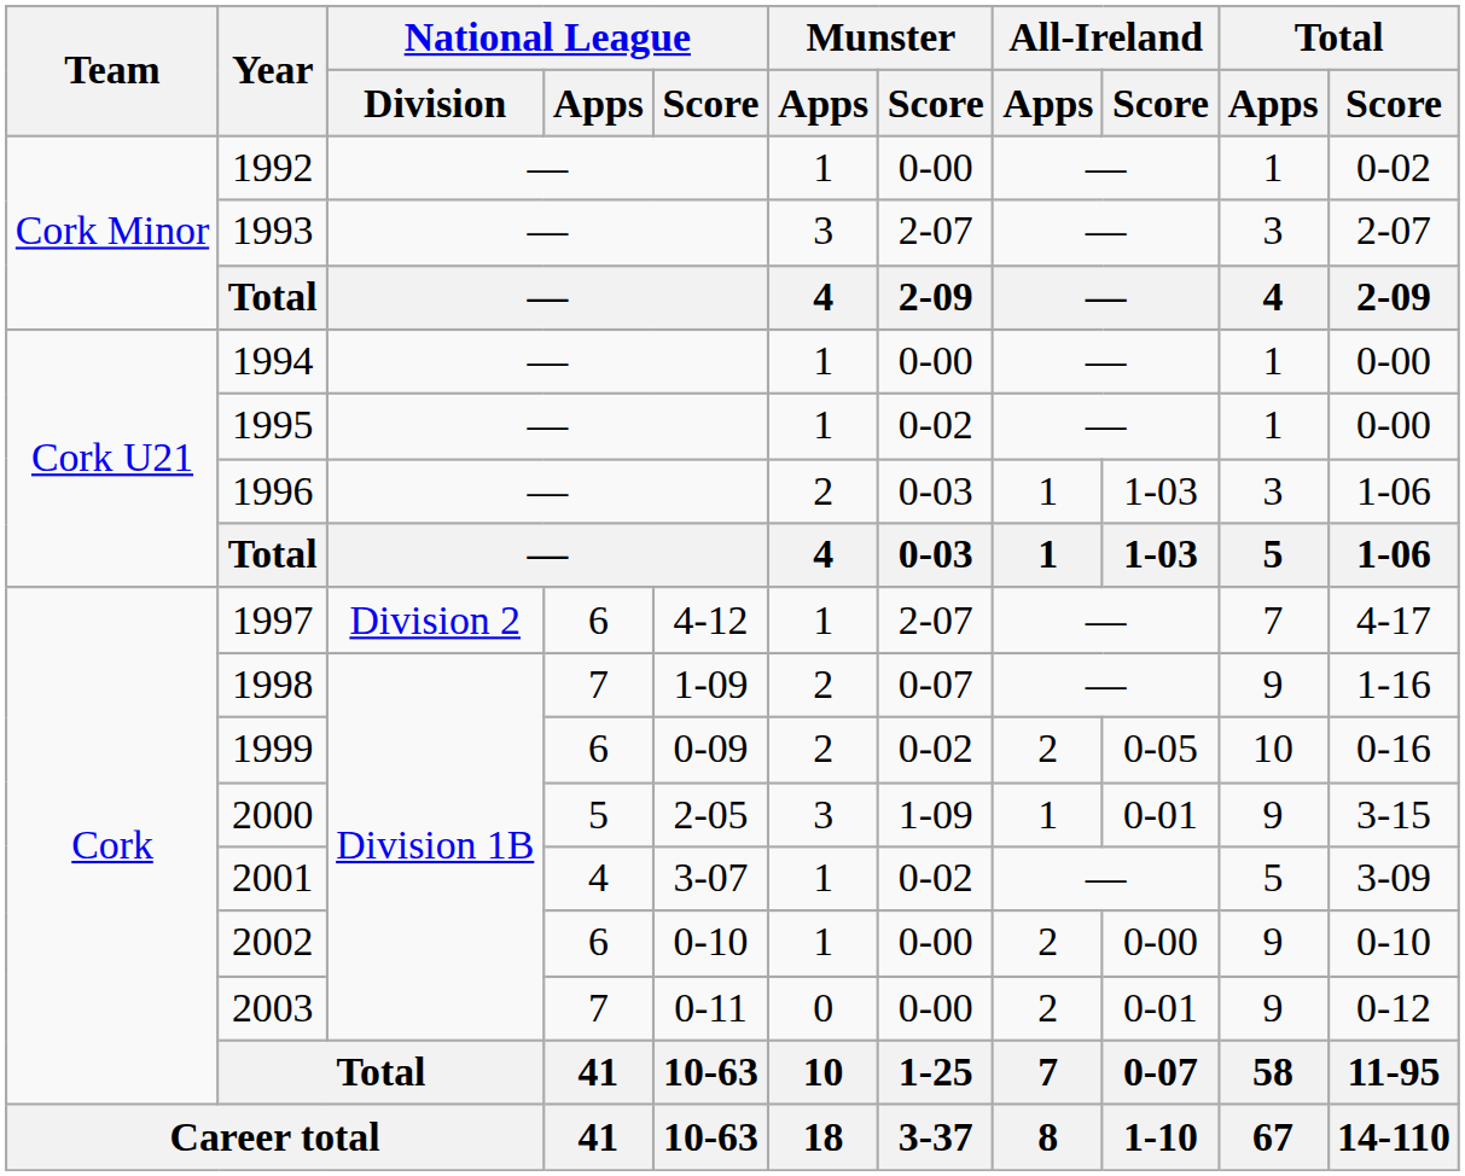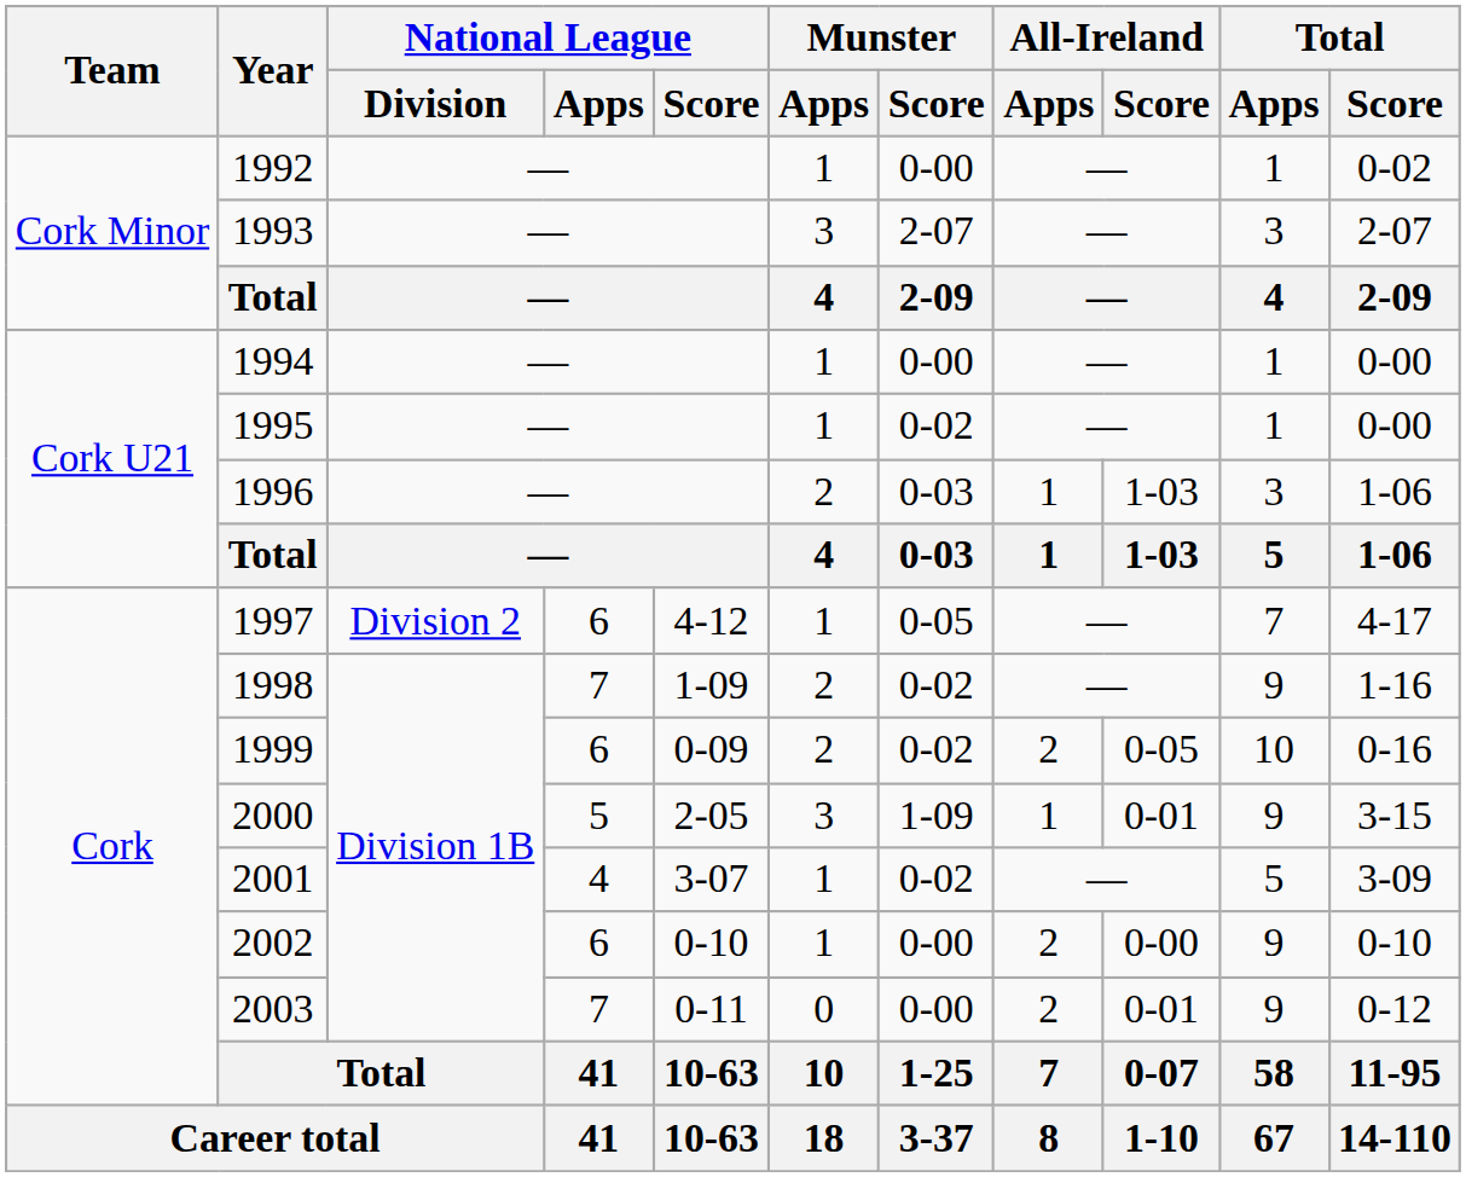1997 | Munster / Score: 2-07 -> 0-05
1998 | Munster / Score: 0-07 -> 0-02
